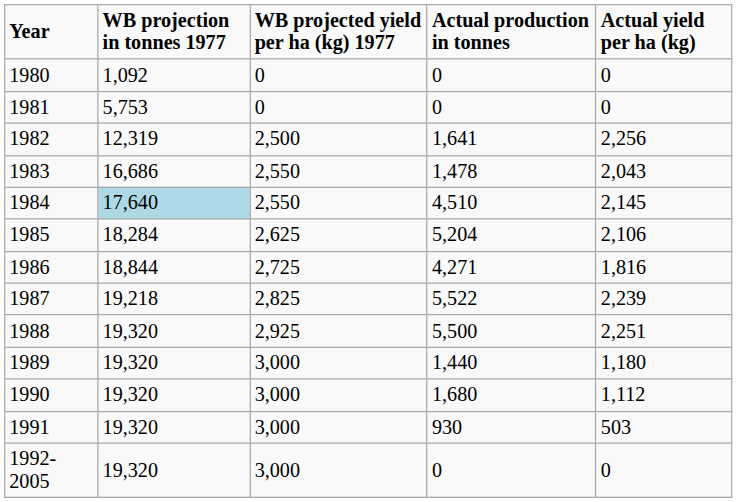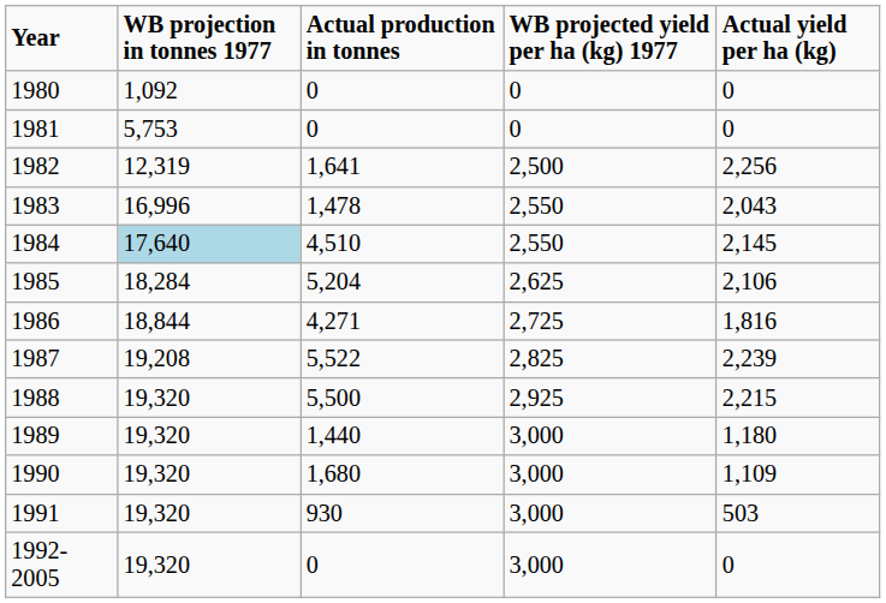columns swapped: Actual production in tonnes <-> WB projected yield per ha (kg) 1977
1983 | WB projection in tonnes 1977: 16,686 -> 16,996
1987 | WB projection in tonnes 1977: 19,218 -> 19,208
1988 | Actual yield per ha (kg): 2,251 -> 2,215
1990 | Actual yield per ha (kg): 1,112 -> 1,109
